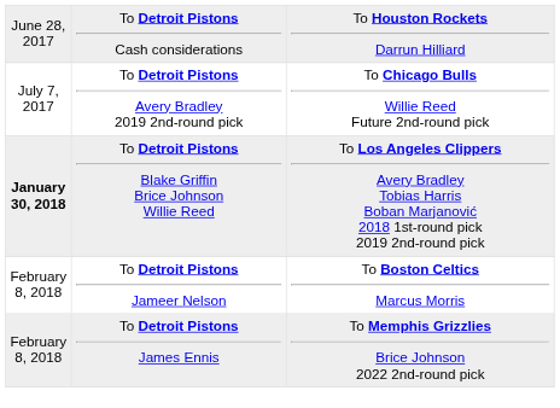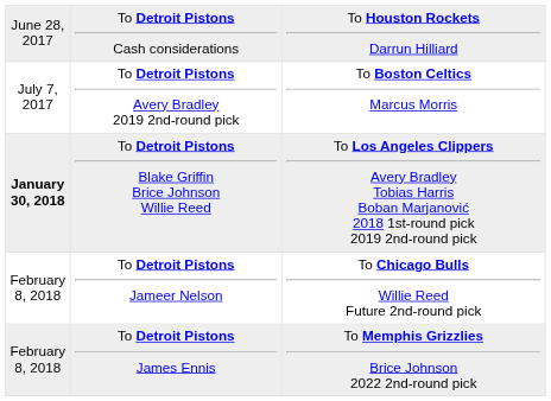To Detroit Pistons Avery Bradley 2019 2nd-round pick | column 3: To Chicago Bulls Willie Reed Future 2nd-round pick -> To Boston Celtics Marcus Morris
To Detroit Pistons Jameer Nelson | column 3: To Boston Celtics Marcus Morris -> To Chicago Bulls Willie Reed Future 2nd-round pick
